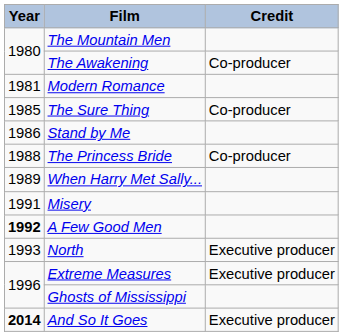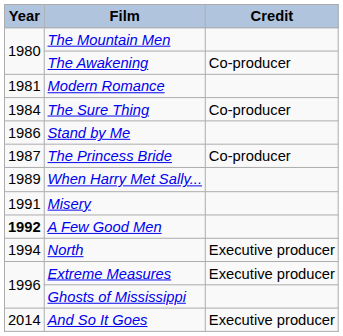The Sure Thing | Year: 1985 -> 1984
The Princess Bride | Year: 1988 -> 1987
North | Year: 1993 -> 1994
And So It Goes | Year: bold -> normal
